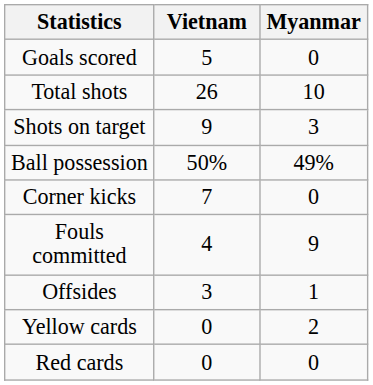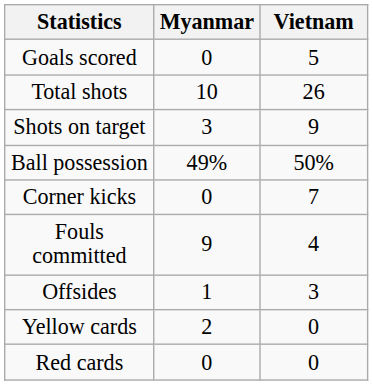columns swapped: Vietnam <-> Myanmar
